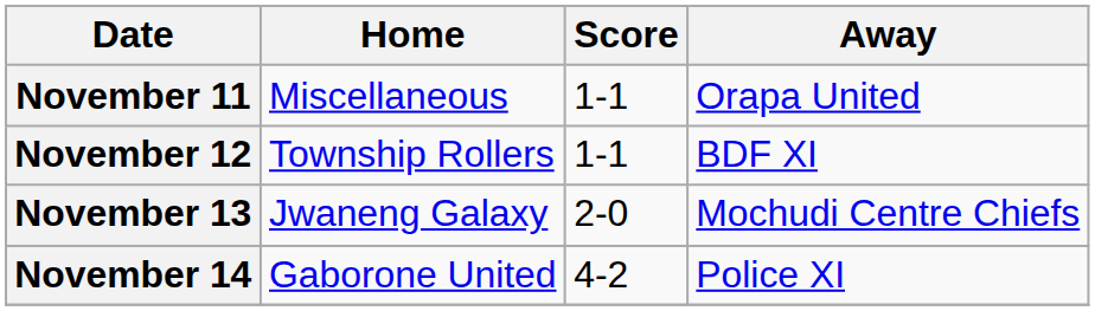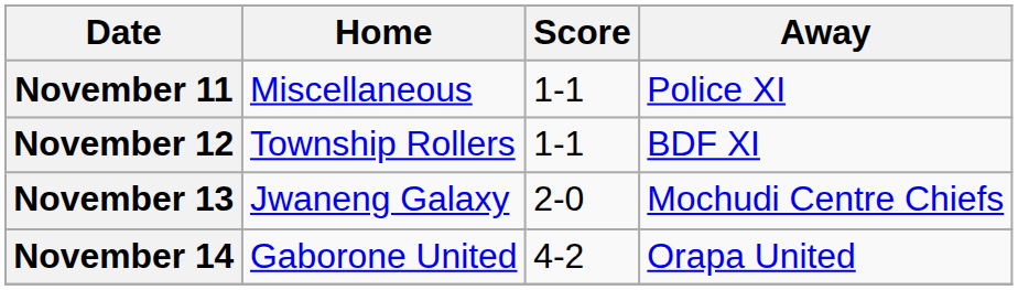November 11 | Away: Orapa United -> Police XI
November 14 | Away: Police XI -> Orapa United
